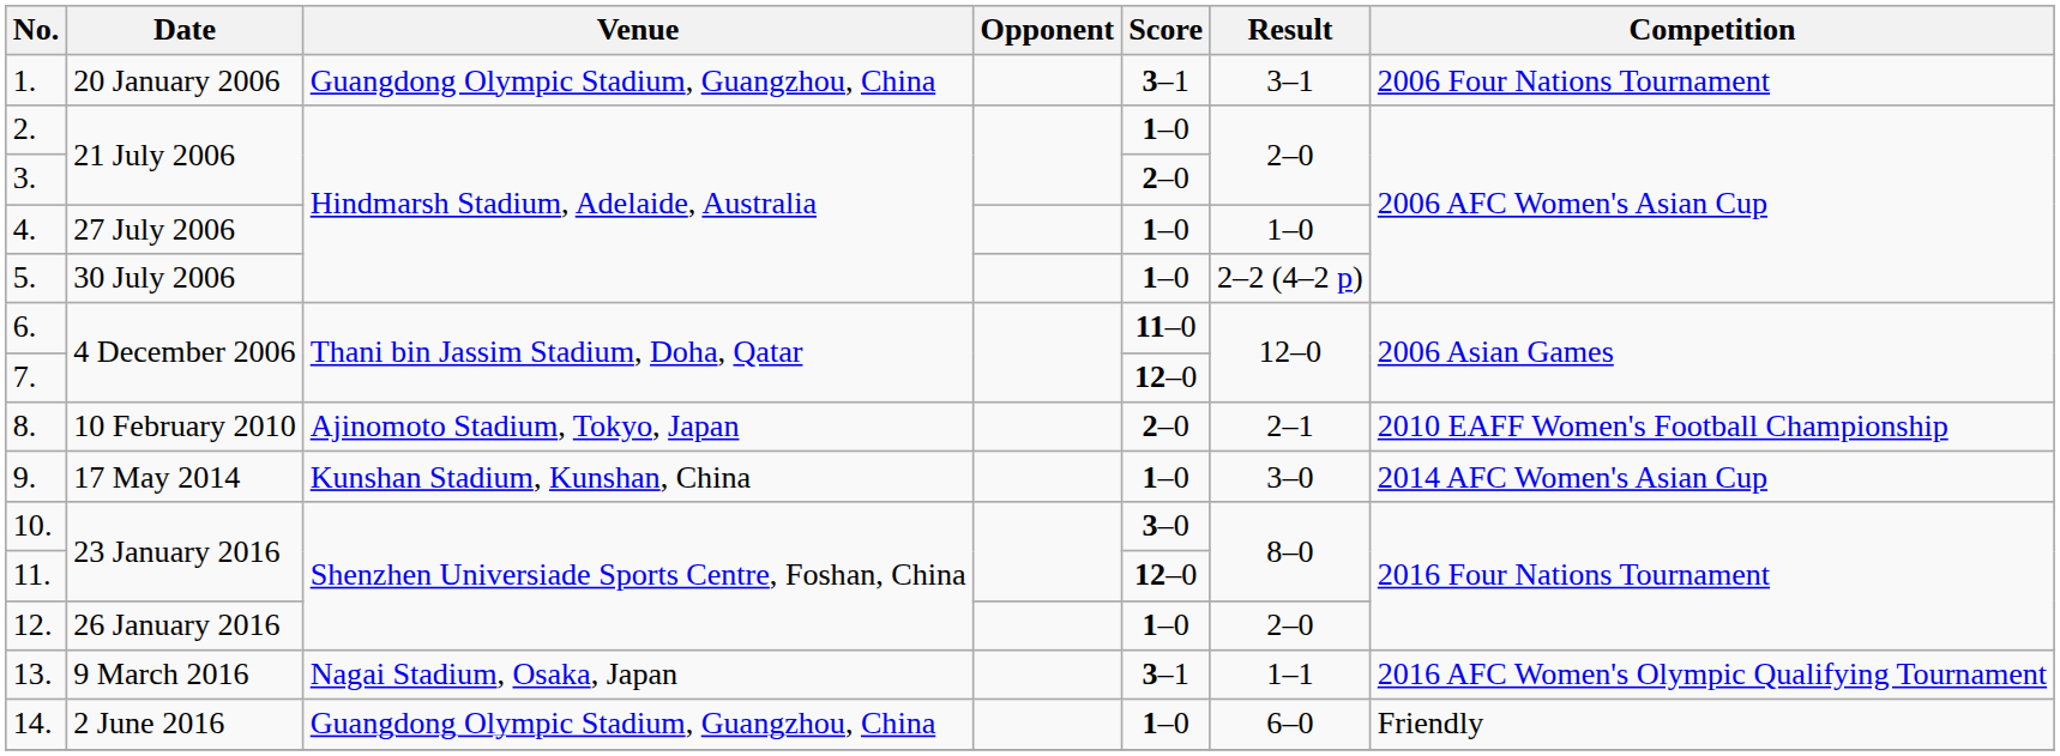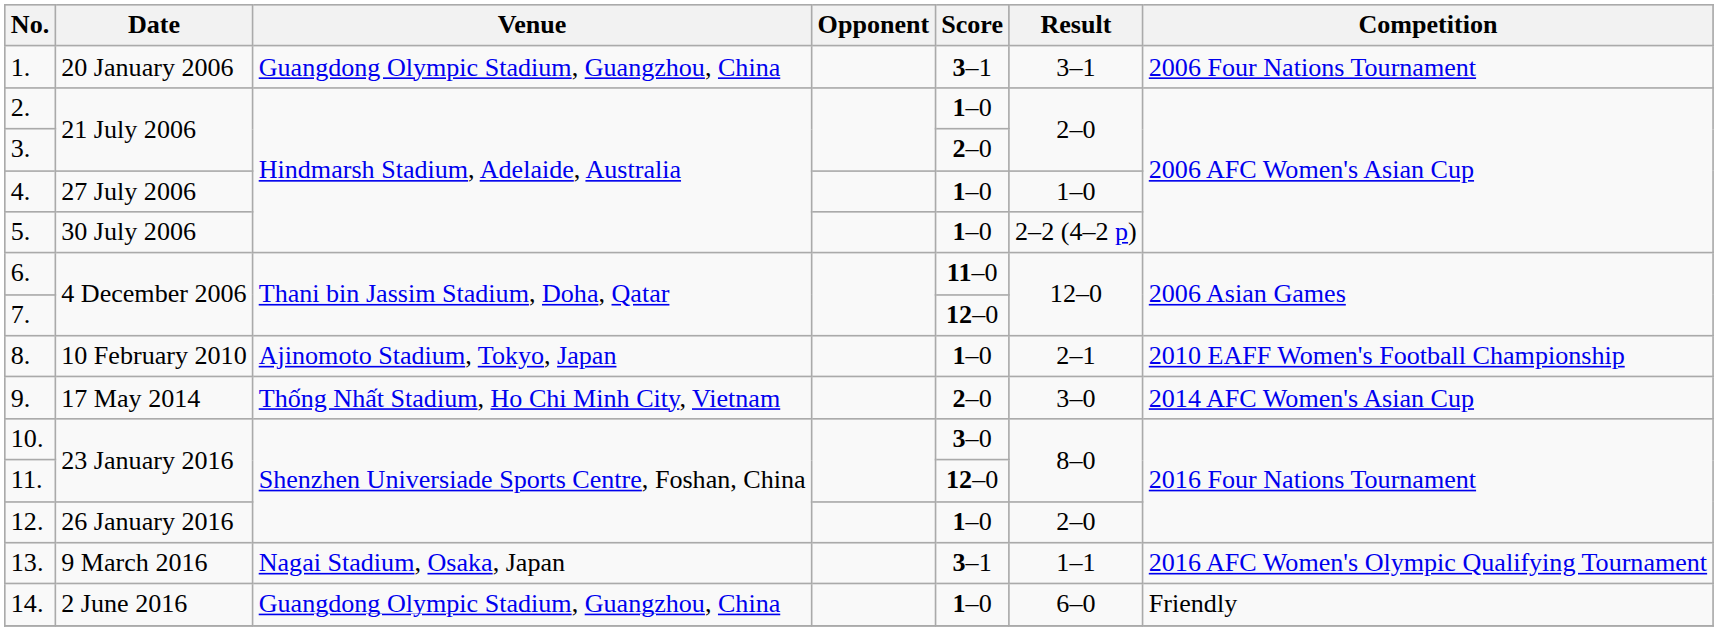8. | Score: 2–0 -> 1–0
9. | Venue: Kunshan Stadium, Kunshan, China -> Thống Nhất Stadium, Ho Chi Minh City, Vietnam
9. | Score: 1–0 -> 2–0
